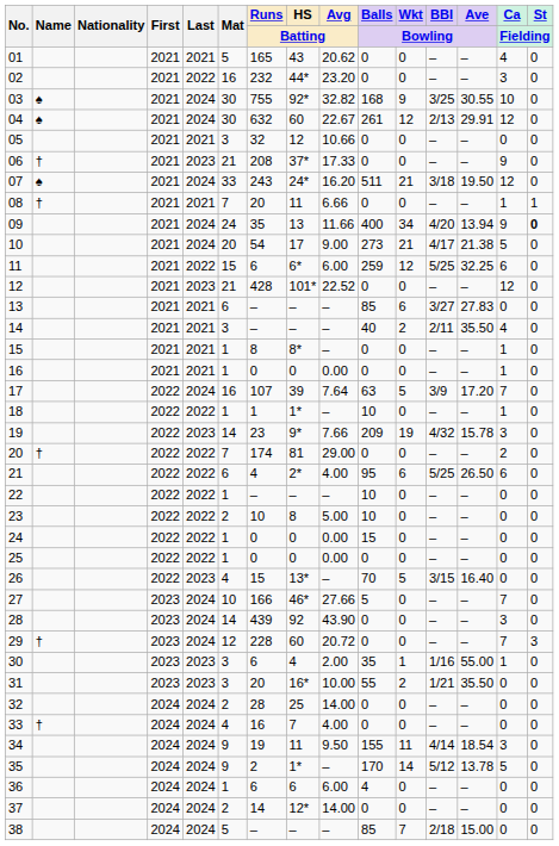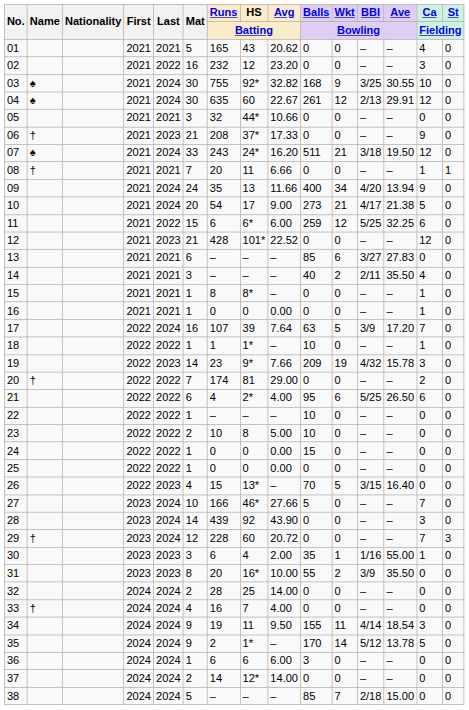02 | HS / Batting: 44* -> 12
04 | Runs / Batting: 632 -> 635
05 | HS / Batting: 12 -> 44*
09 | St / Fielding: bold -> normal
31 | Mat: 3 -> 8
31 | BBI / Bowling: 1/21 -> 3/9
36 | Balls / Bowling: 4 -> 3
